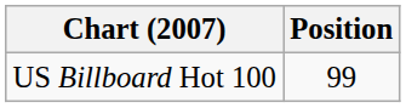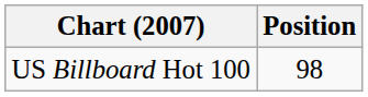US Billboard Hot 100 | Position: 99 -> 98
